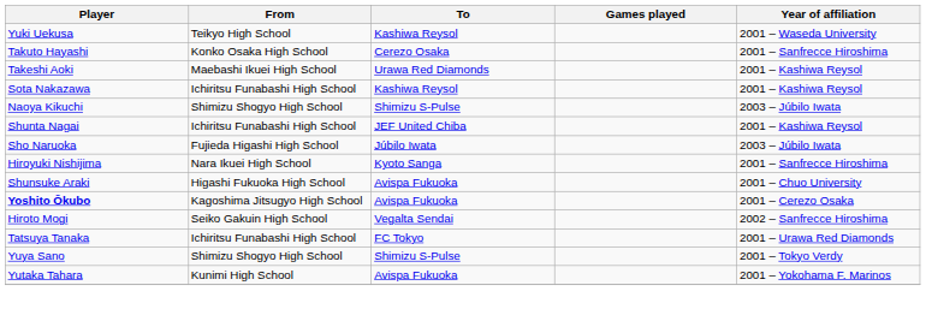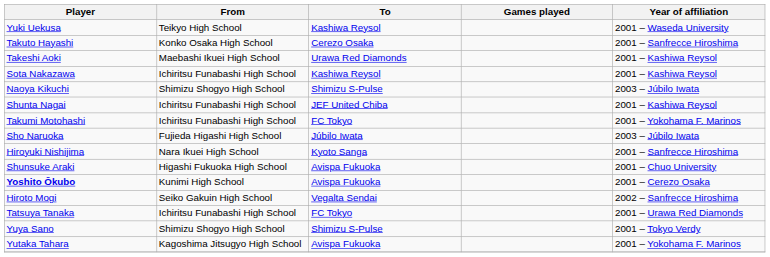+ row: Takumi Motohashi | Ichiritsu Funabashi High School | FC Tokyo | 2001 – Yokohama F. Marinos
Yoshito Ōkubo | From: Kagoshima Jitsugyo High School -> Kunimi High School
Yutaka Tahara | From: Kunimi High School -> Kagoshima Jitsugyo High School
